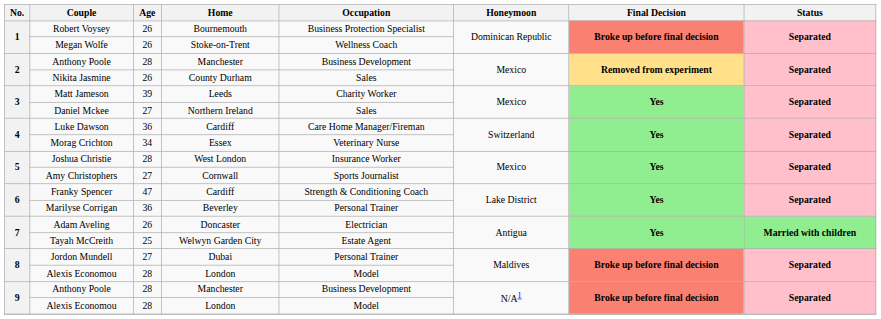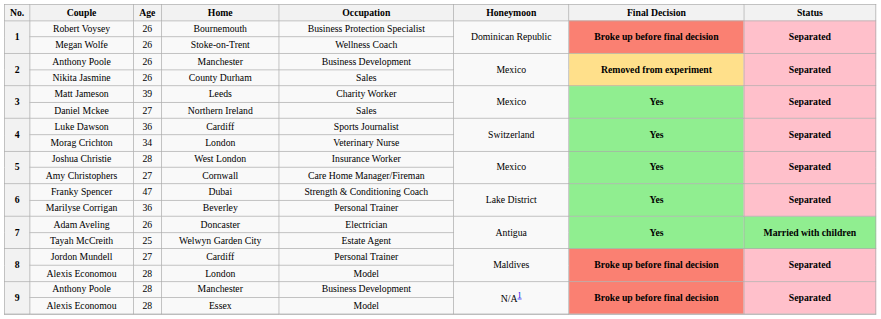2 / Anthony Poole | Age: 28 -> 26
Luke Dawson | Occupation: Care Home Manager/Fireman -> Sports Journalist
Morag Crichton | Home: Essex -> London
Amy Christophers | Occupation: Sports Journalist -> Care Home Manager/Fireman
Franky Spencer | Home: Cardiff -> Dubai
Jordon Mundell | Home: Dubai -> Cardiff
9 / Alexis Economou | Home: London -> Essex
